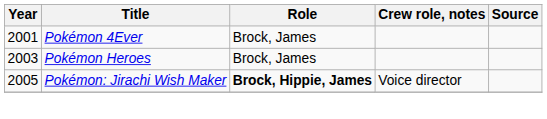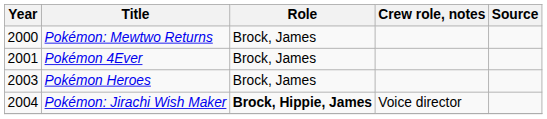+ row: 2000 | Pokémon: Mewtwo Returns | Brock, James
Pokémon: Jirachi Wish Maker | Year: 2005 -> 2004
